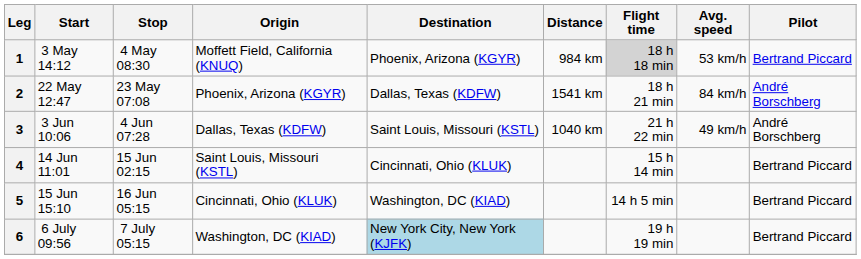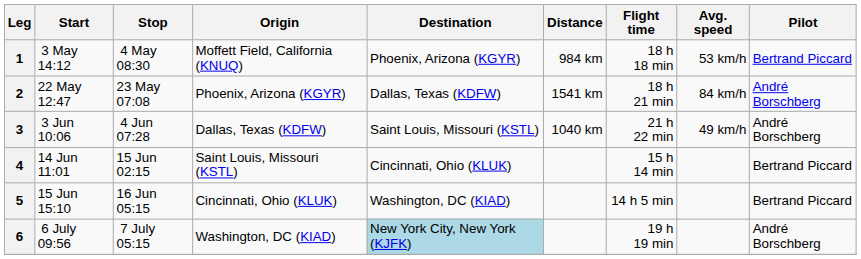1 | Flight time: lightgrey background -> no background
6 | Pilot: Bertrand Piccard -> André Borschberg
